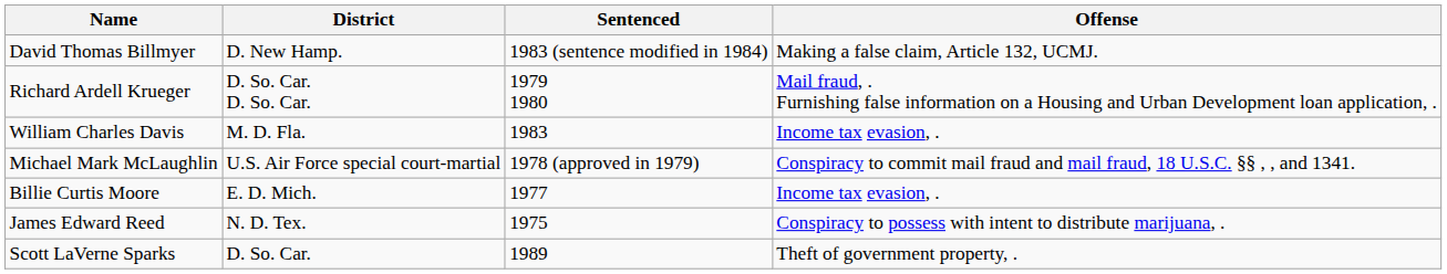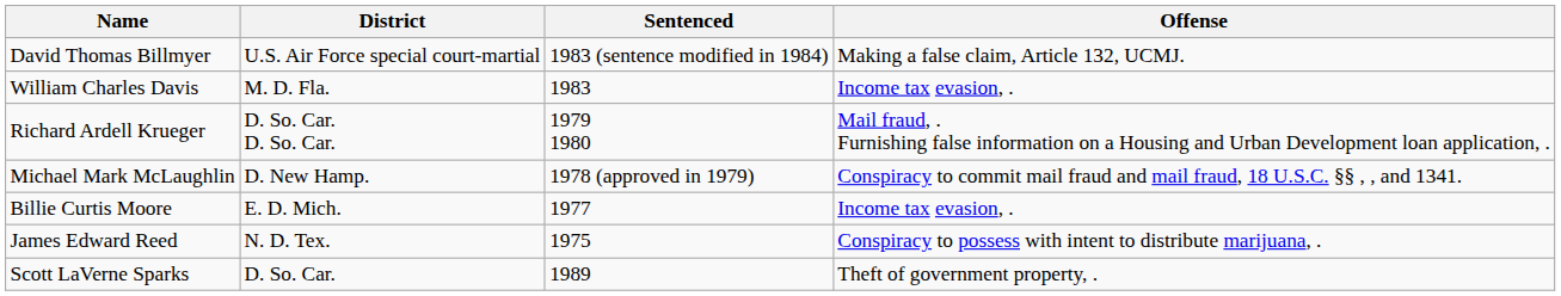David Thomas Billmyer | District: D. New Hamp. -> U.S. Air Force special court-martial
rows swapped: William Charles Davis <-> Richard Ardell Krueger
Michael Mark McLaughlin | District: U.S. Air Force special court-martial -> D. New Hamp.
